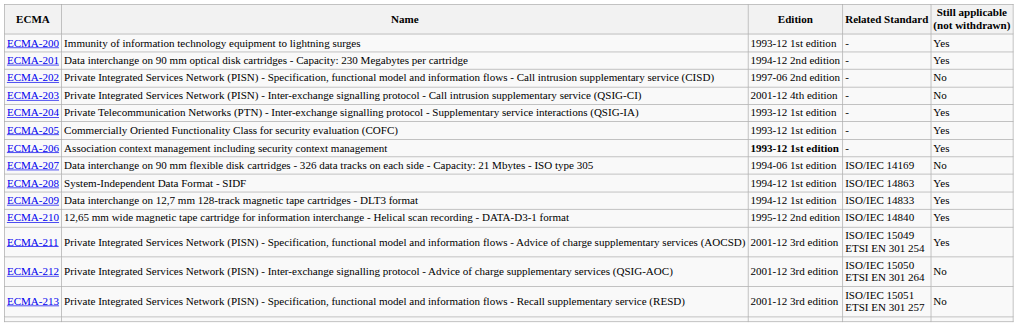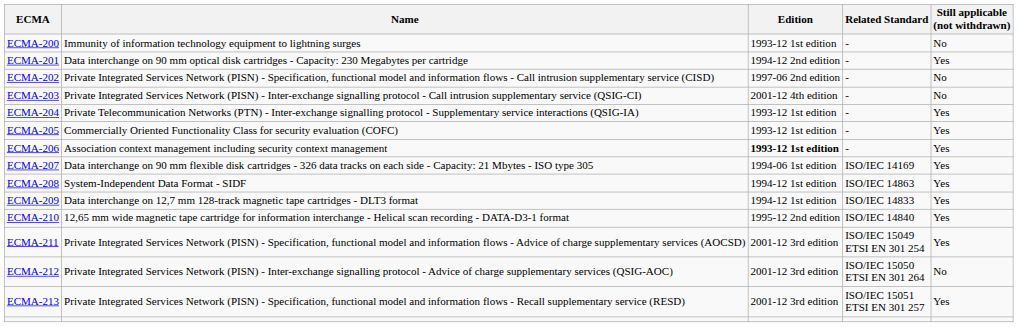ECMA-200 | Still applicable (not withdrawn): Yes -> No
ECMA-207 | Still applicable (not withdrawn): No -> Yes
ECMA-213 | Still applicable (not withdrawn): No -> Yes
